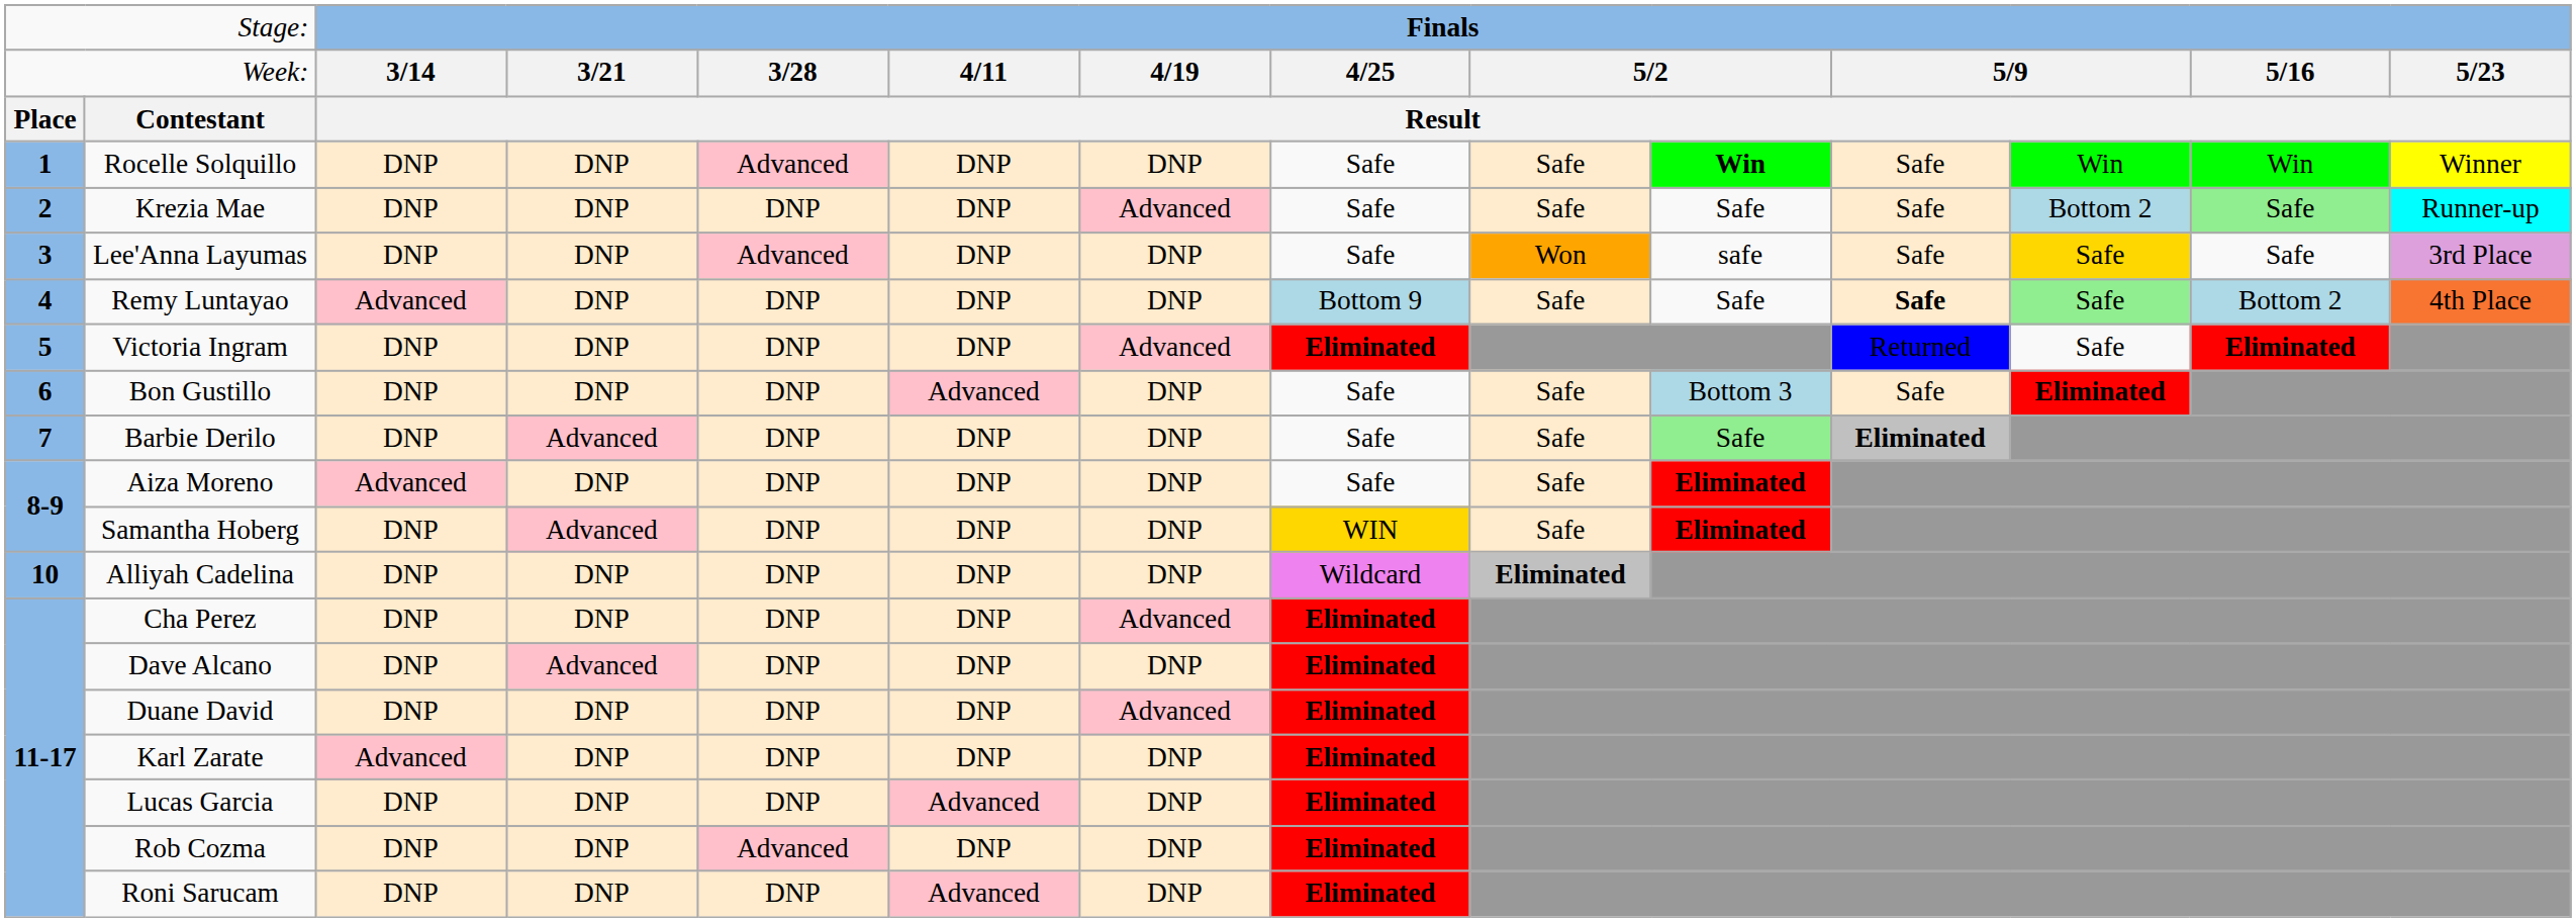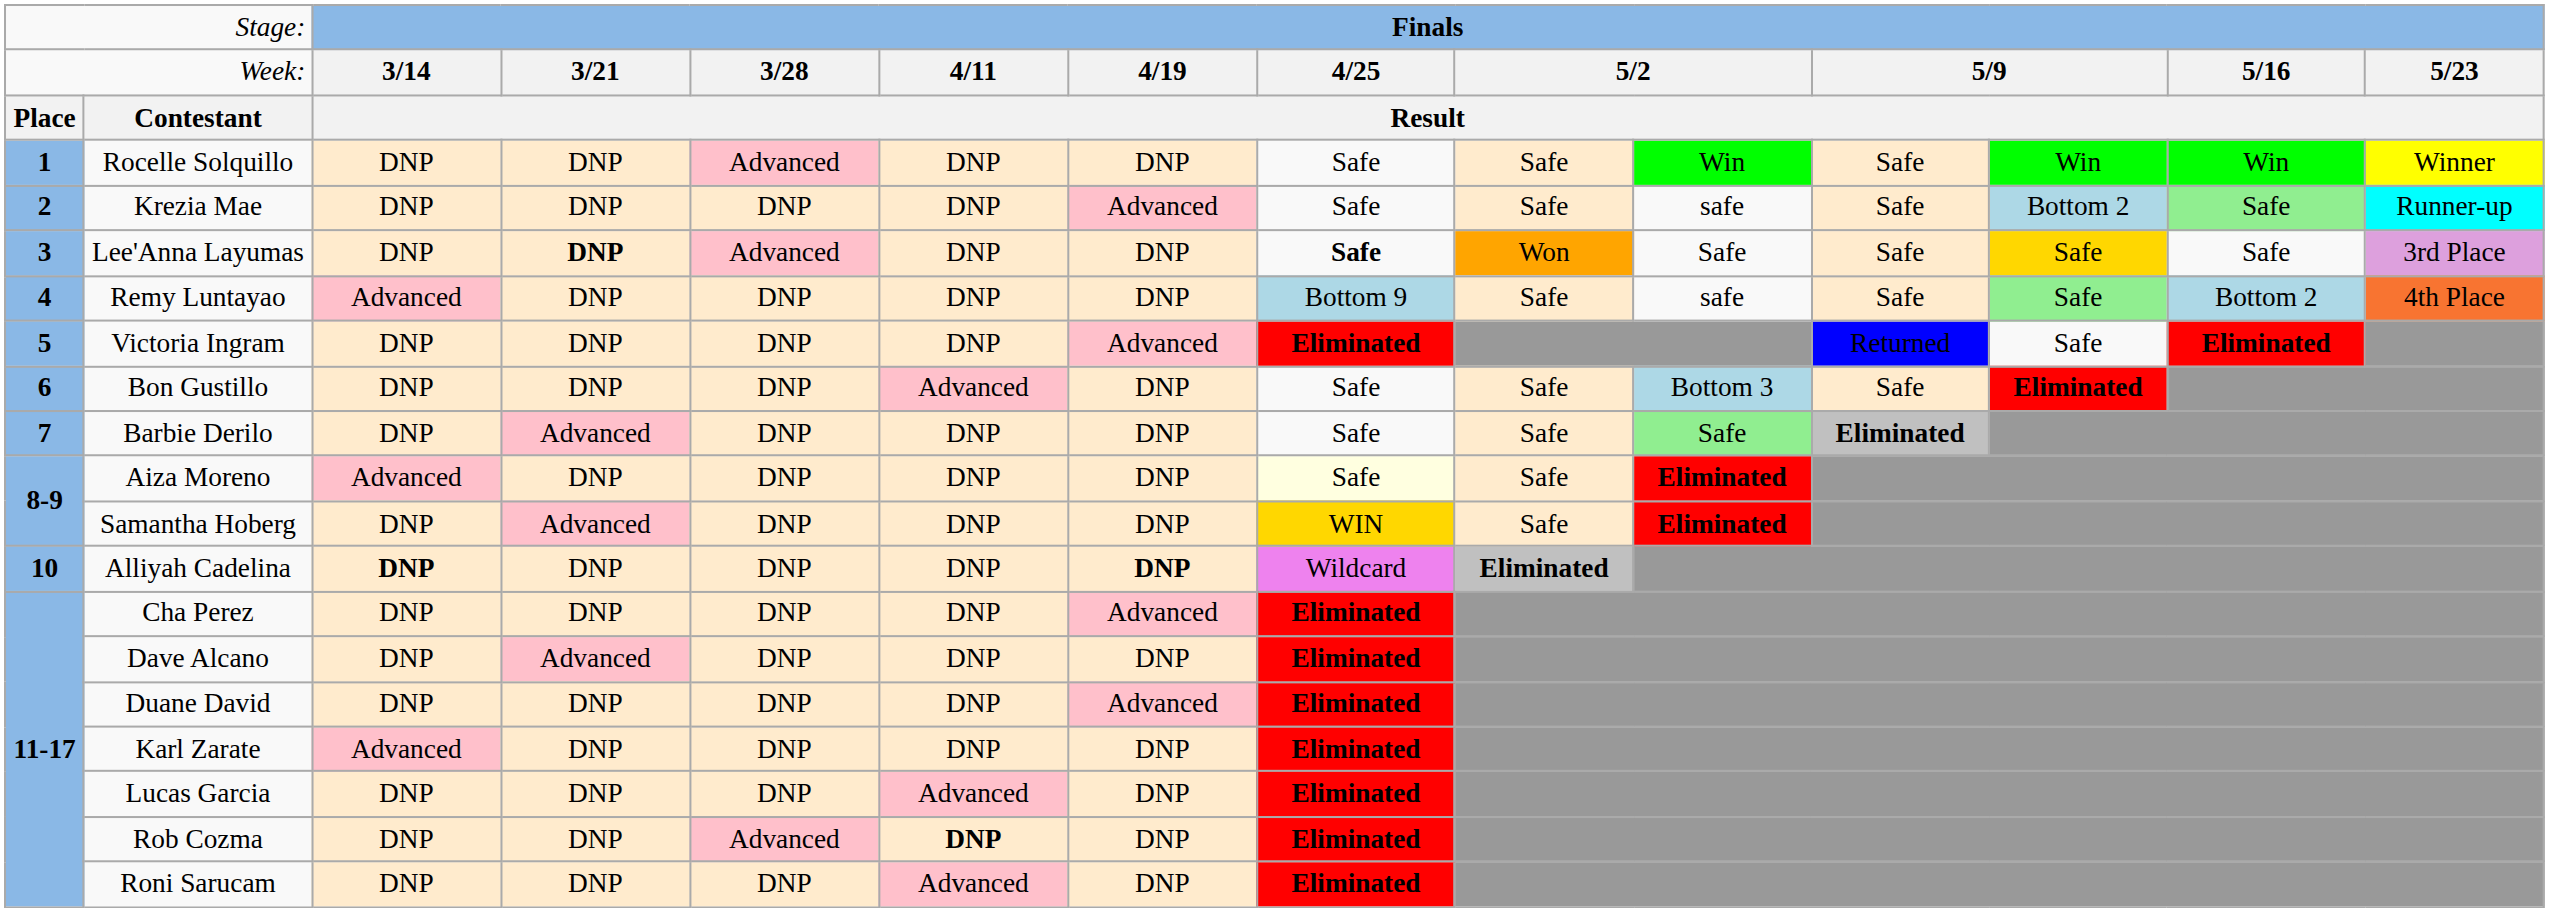Rocelle Solquillo | column 10: bold -> normal
Krezia Mae | column 10: Safe -> safe
Lee'Anna Layumas | column 4: normal -> bold
Lee'Anna Layumas | column 8: normal -> bold
Lee'Anna Layumas | column 10: safe -> Safe
Remy Luntayao | column 10: Safe -> safe
Remy Luntayao | column 11: bold -> normal
Aiza Moreno | column 8: no background -> lightyellow background
Alliyah Cadelina | column 3: normal -> bold
Alliyah Cadelina | column 7: normal -> bold
Rob Cozma | column 6: normal -> bold
